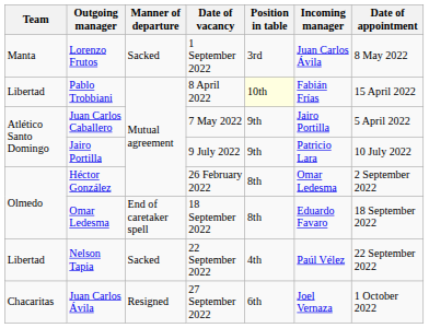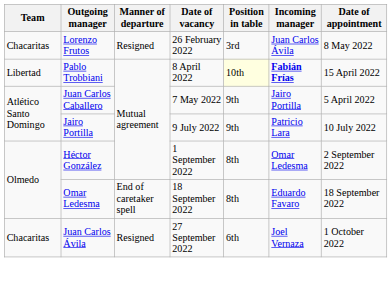Lorenzo Frutos | Team: Manta -> Chacaritas
Lorenzo Frutos | Manner of departure: Sacked -> Resigned
Lorenzo Frutos | Date of vacancy: 1 September 2022 -> 26 February 2022
Pablo Trobbiani | Incoming manager: normal -> bold
Héctor González | Date of vacancy: 26 February 2022 -> 1 September 2022
- row: Libertad | Nelson Tapia | Sacked | 22 September 2022 | 4th | Paúl Vélez | 22 September 2022
